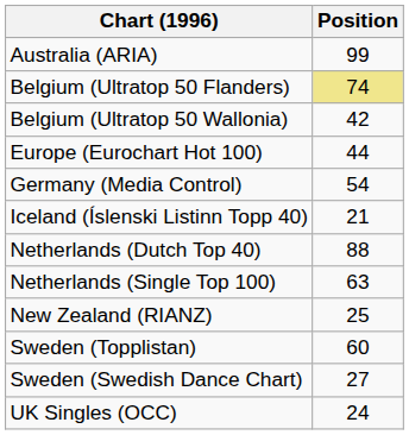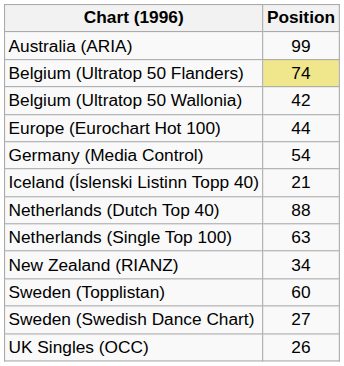New Zealand (RIANZ) | Position: 25 -> 34
UK Singles (OCC) | Position: 24 -> 26
